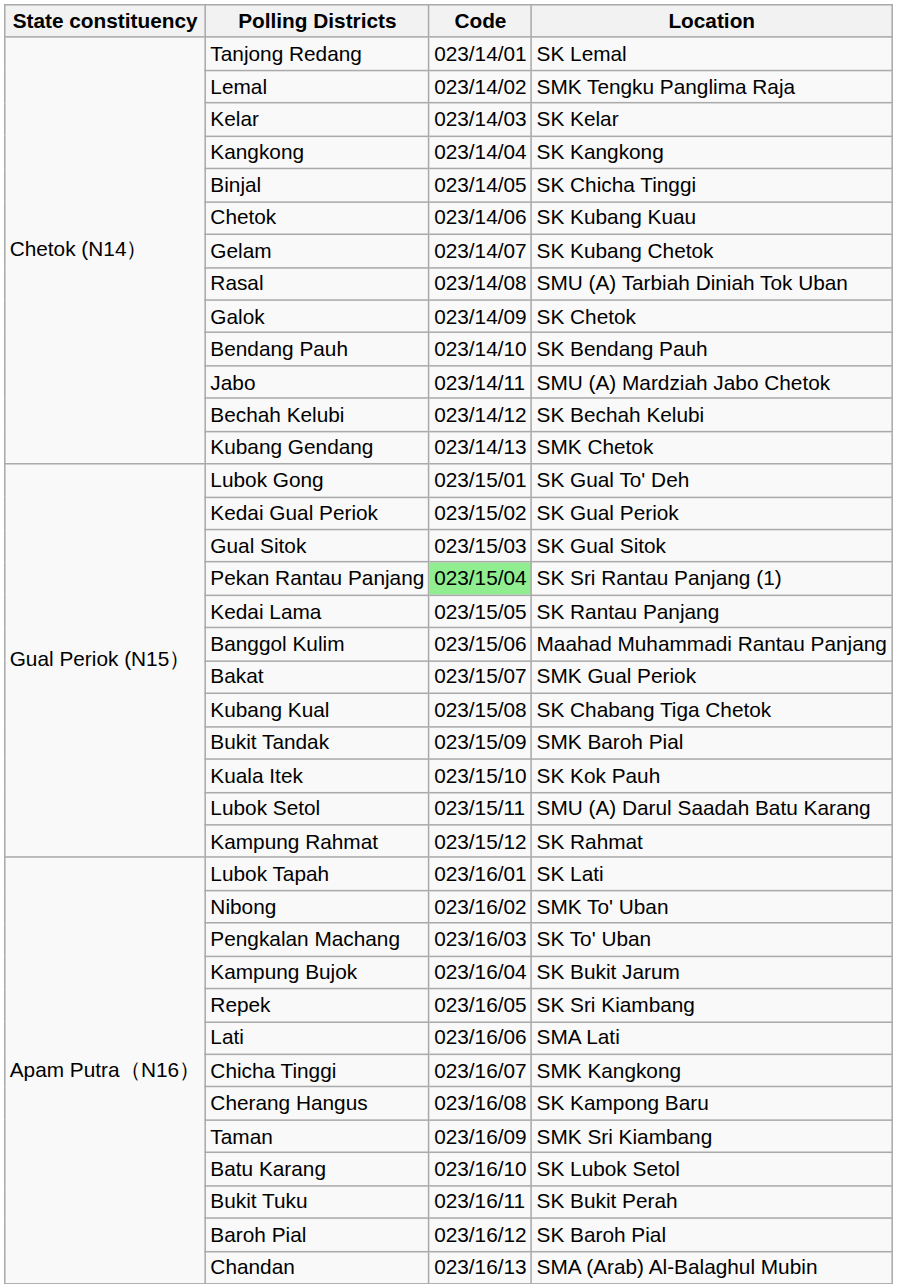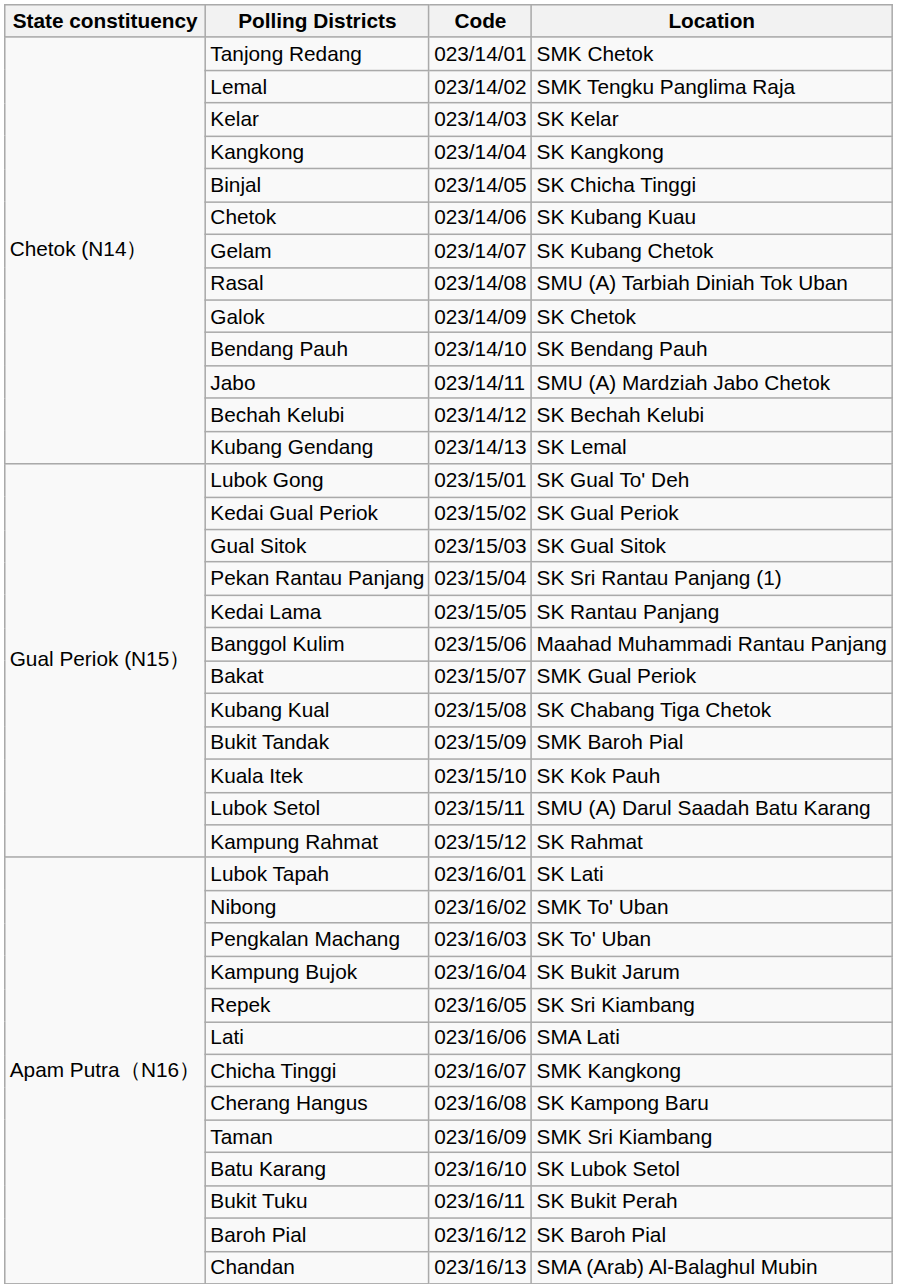Tanjong Redang | Location: SK Lemal -> SMK Chetok
Kubang Gendang | Location: SMK Chetok -> SK Lemal
Pekan Rantau Panjang | Code: lightgreen background -> no background
